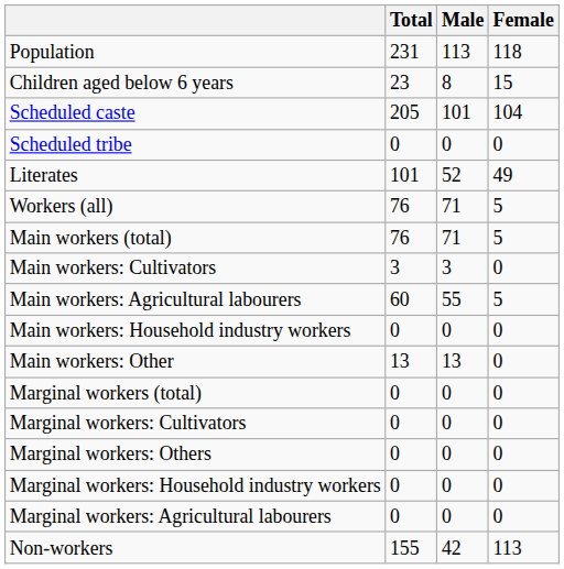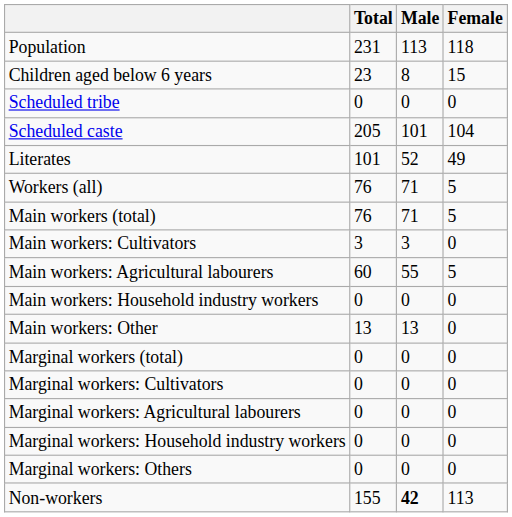rows swapped: Scheduled caste <-> Scheduled tribe
rows swapped: Marginal workers: Agricultural labourers <-> Marginal workers: Others
Non-workers | Male: normal -> bold
